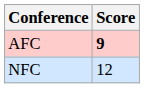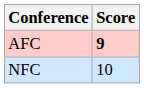NFC | Score: 12 -> 10
